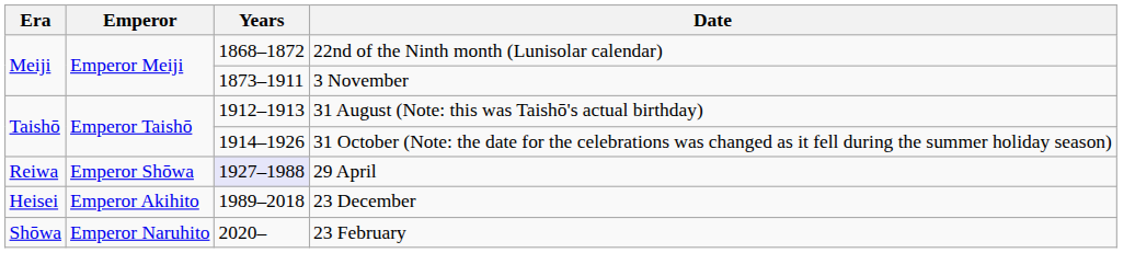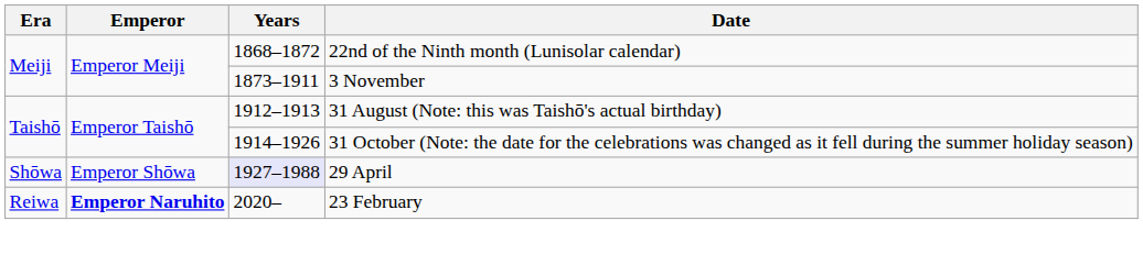29 April | Era: Reiwa -> Shōwa
- row: Heisei | Emperor Akihito | 1989–2018 | 23 December
23 February | Era: Shōwa -> Reiwa
23 February | Emperor: normal -> bold
